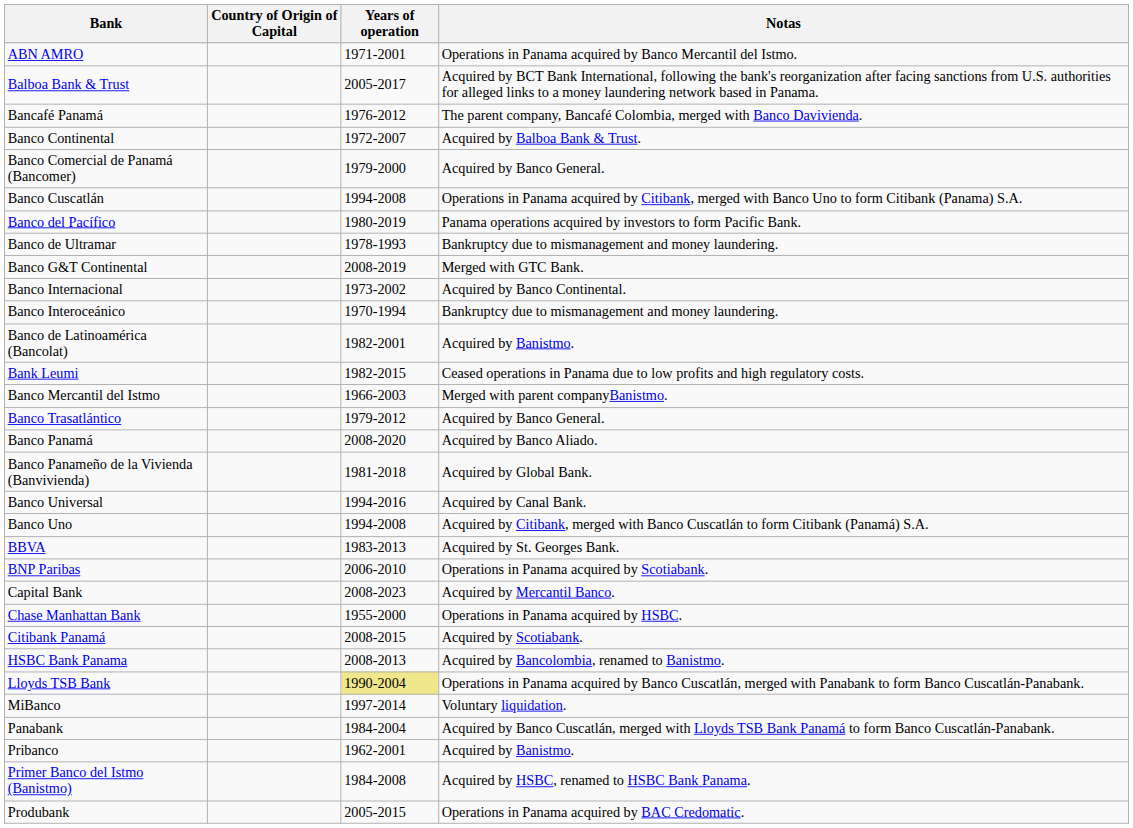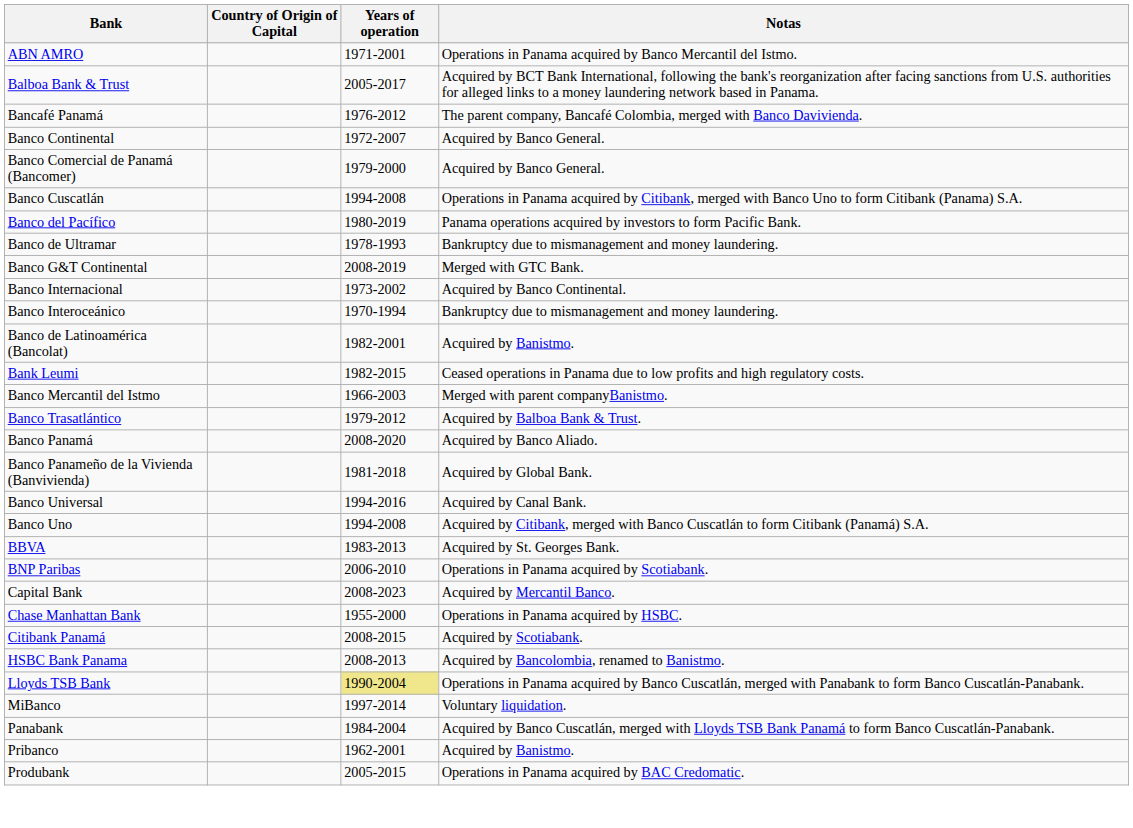Banco Continental | Notas: Acquired by Balboa Bank & Trust. -> Acquired by Banco General.
Banco Trasatlántico | Notas: Acquired by Banco General. -> Acquired by Balboa Bank & Trust.
- row: Primer Banco del Istmo (Banistmo) | 1984-2008 | Acquired by HSBC, renamed to HSBC Bank Panama.
